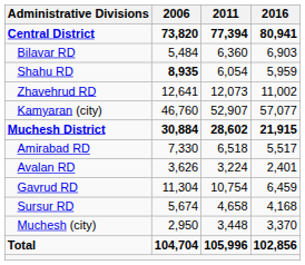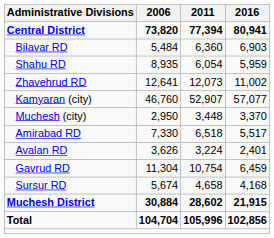Shahu RD | 2006: bold -> normal
rows swapped: Muchesh District <-> Muchesh (city)
